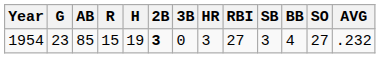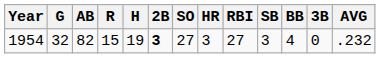columns swapped: 3B <-> SO
1954 | G: 23 -> 32
1954 | AB: 85 -> 82
